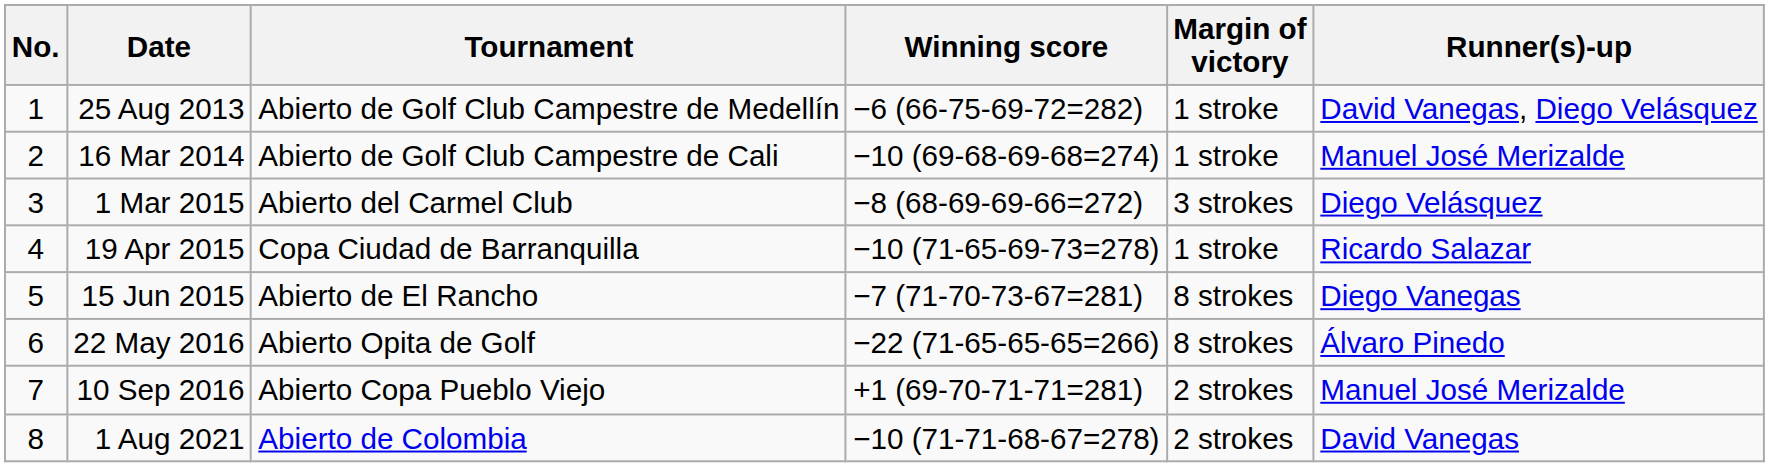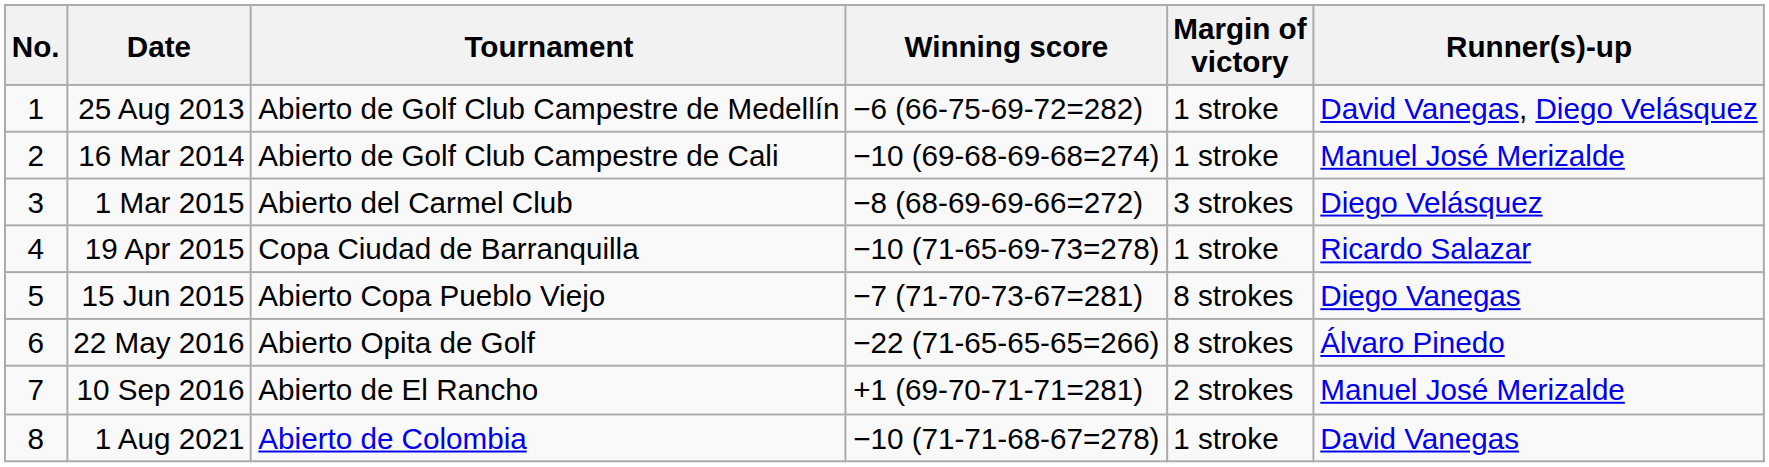15 Jun 2015 | Tournament: Abierto de El Rancho -> Abierto Copa Pueblo Viejo
10 Sep 2016 | Tournament: Abierto Copa Pueblo Viejo -> Abierto de El Rancho
1 Aug 2021 | Margin of victory: 2 strokes -> 1 stroke
